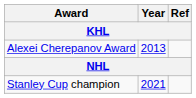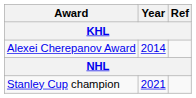Alexei Cherepanov Award | Year: 2013 -> 2014
